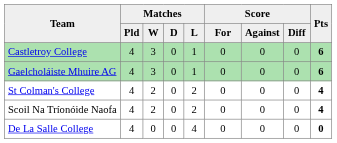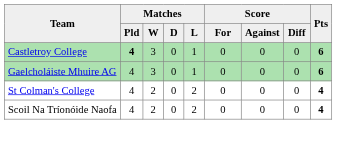Castletroy College | Matches / Pld: normal -> bold
- row: De La Salle College | 4 | 0 | 0 | 4 | 0 | 0 | 0 | 0
